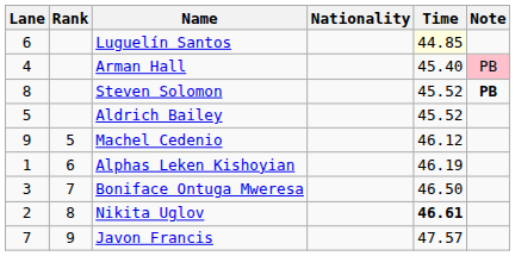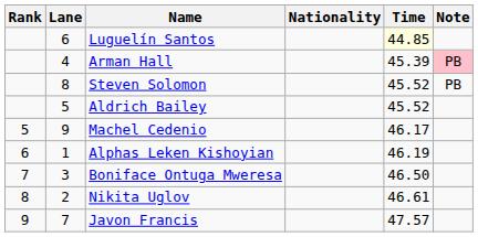columns swapped: Rank <-> Lane
Arman Hall | Time: 45.40 -> 45.39
Steven Solomon | Note: bold -> normal
Machel Cedenio | Time: 46.12 -> 46.17
Nikita Uglov | Time: bold -> normal
